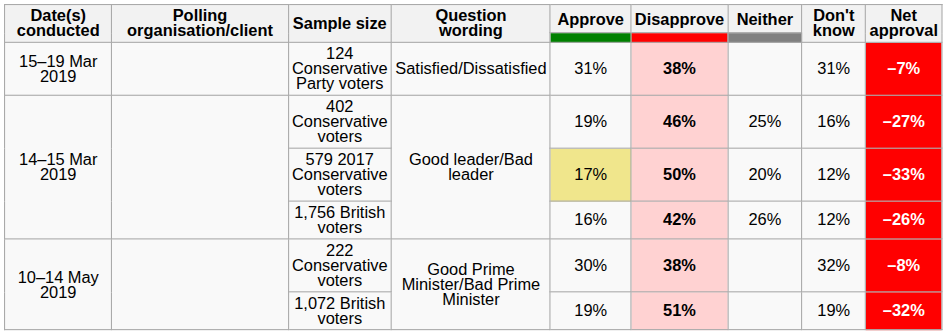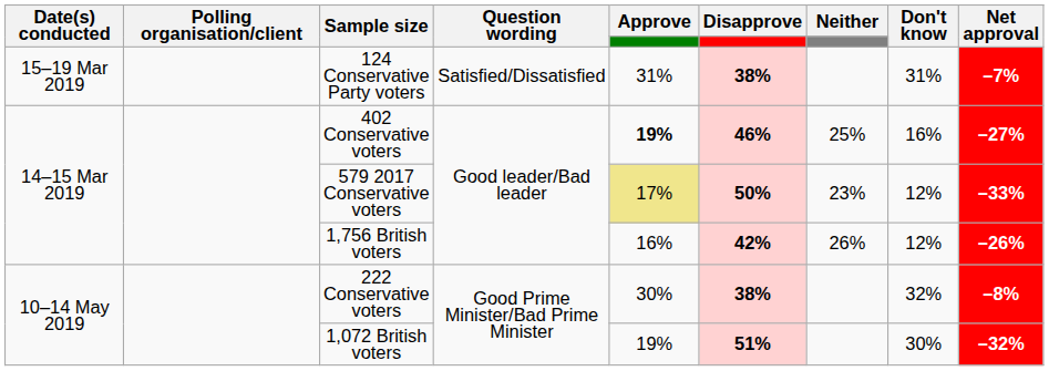402 Conservative voters | Approve: normal -> bold
579 2017 Conservative voters | Neither: 20% -> 23%
1,072 British voters | Don't know: 19% -> 30%
